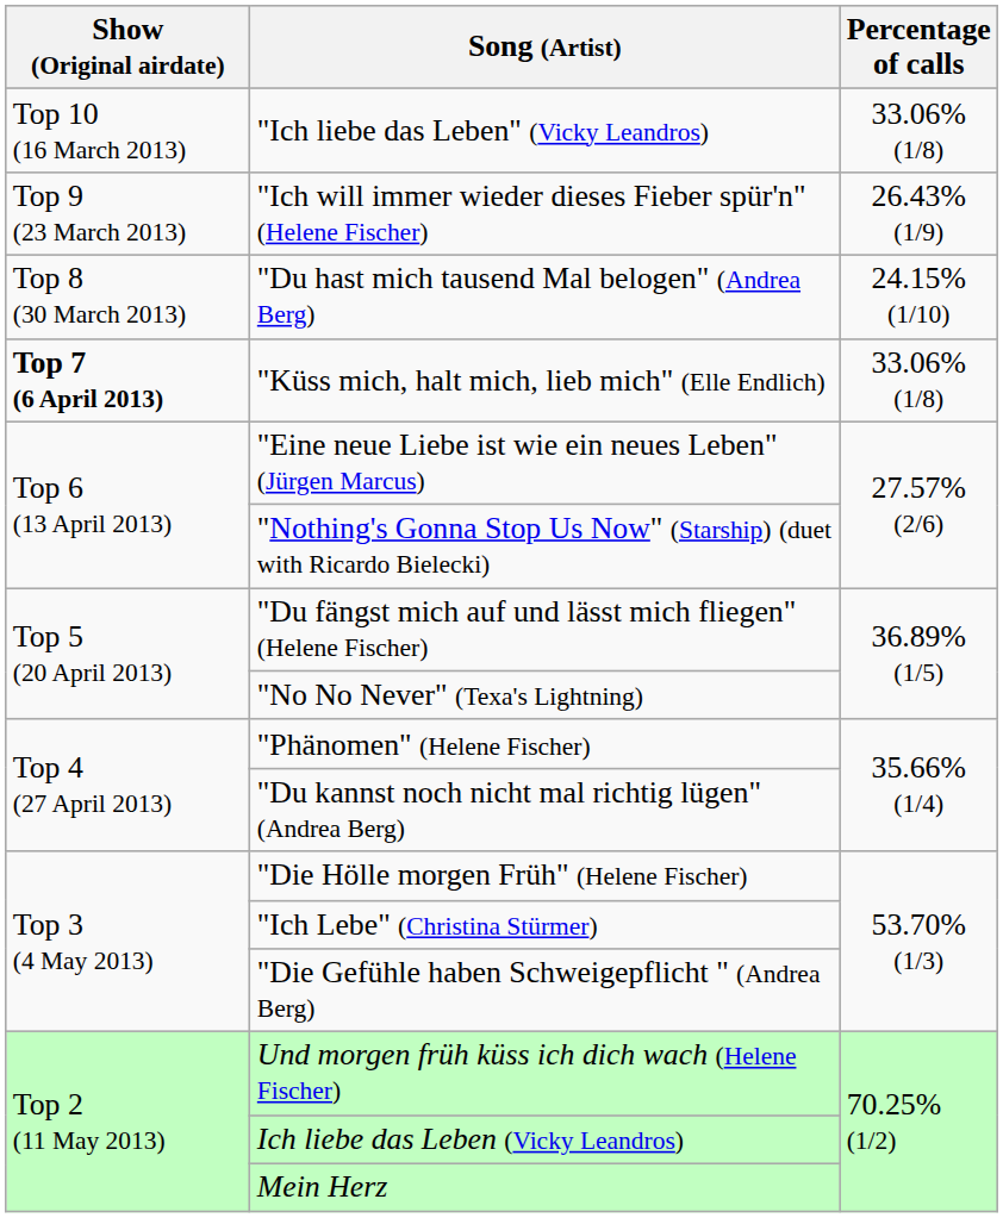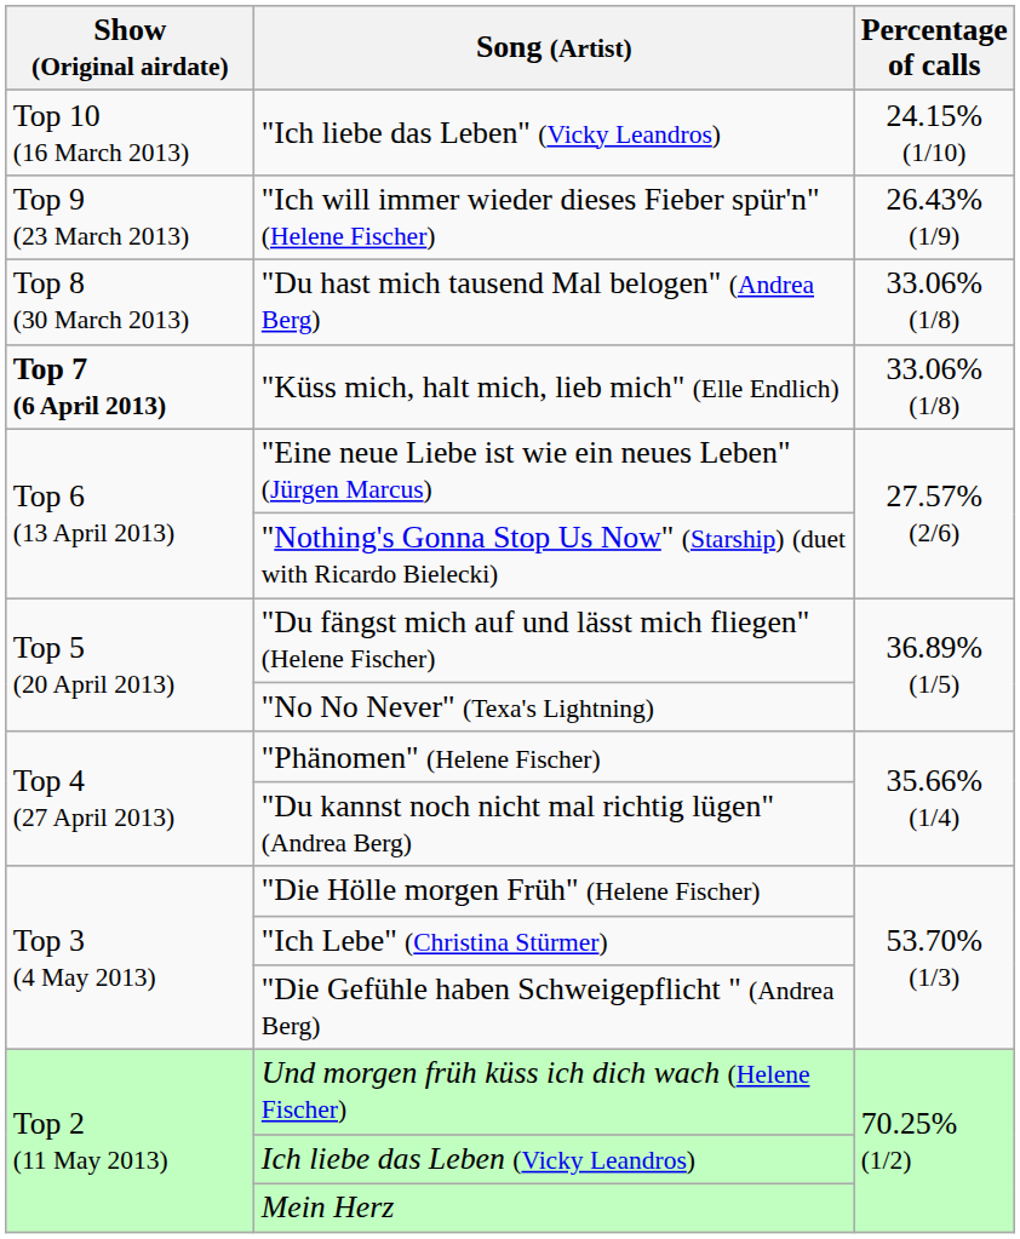"Ich liebe das Leben" (Vicky Leandros) | Percentage of calls: 33.06% (1/8) -> 24.15% (1/10)
"Du hast mich tausend Mal belogen" (Andrea Berg) | Percentage of calls: 24.15% (1/10) -> 33.06% (1/8)
